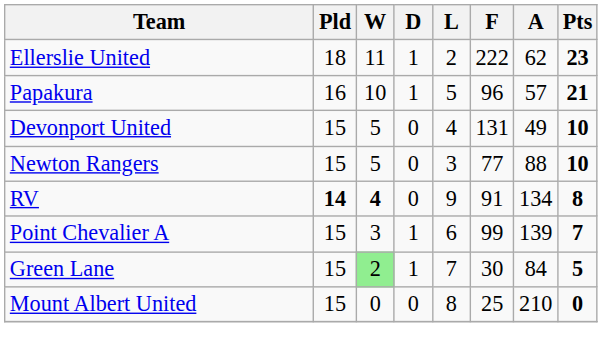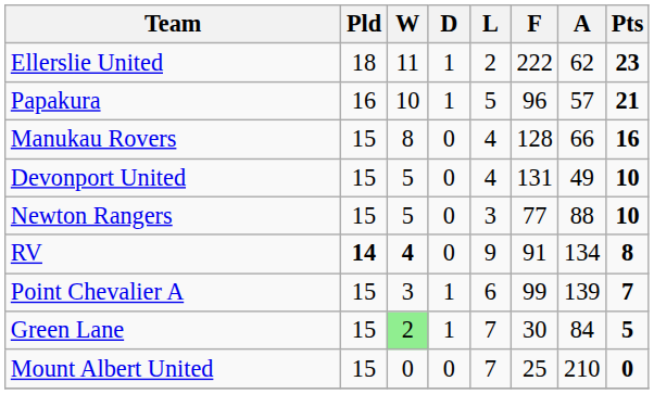+ row: Manukau Rovers | 15 | 8 | 0 | 4 | 128 | 66 | 16
Mount Albert United | L: 8 -> 7
